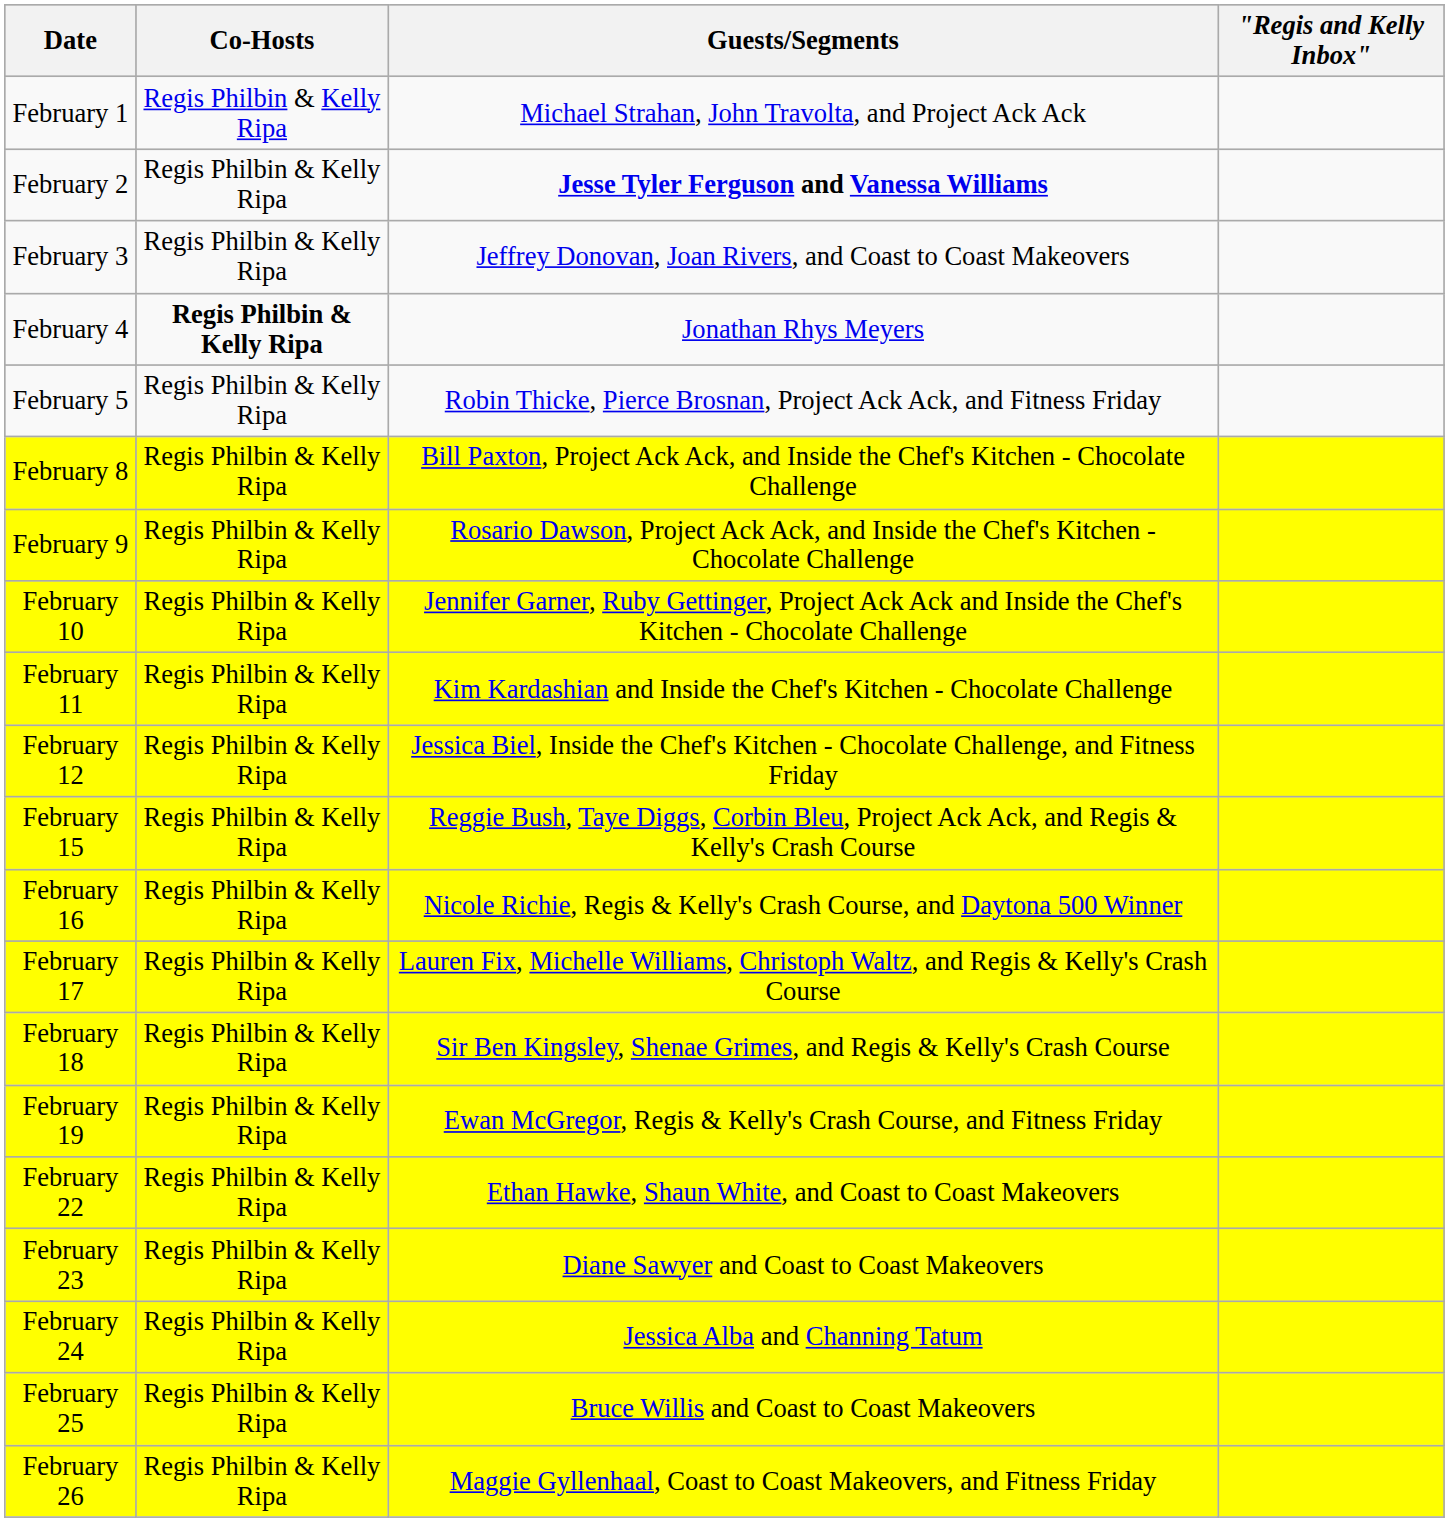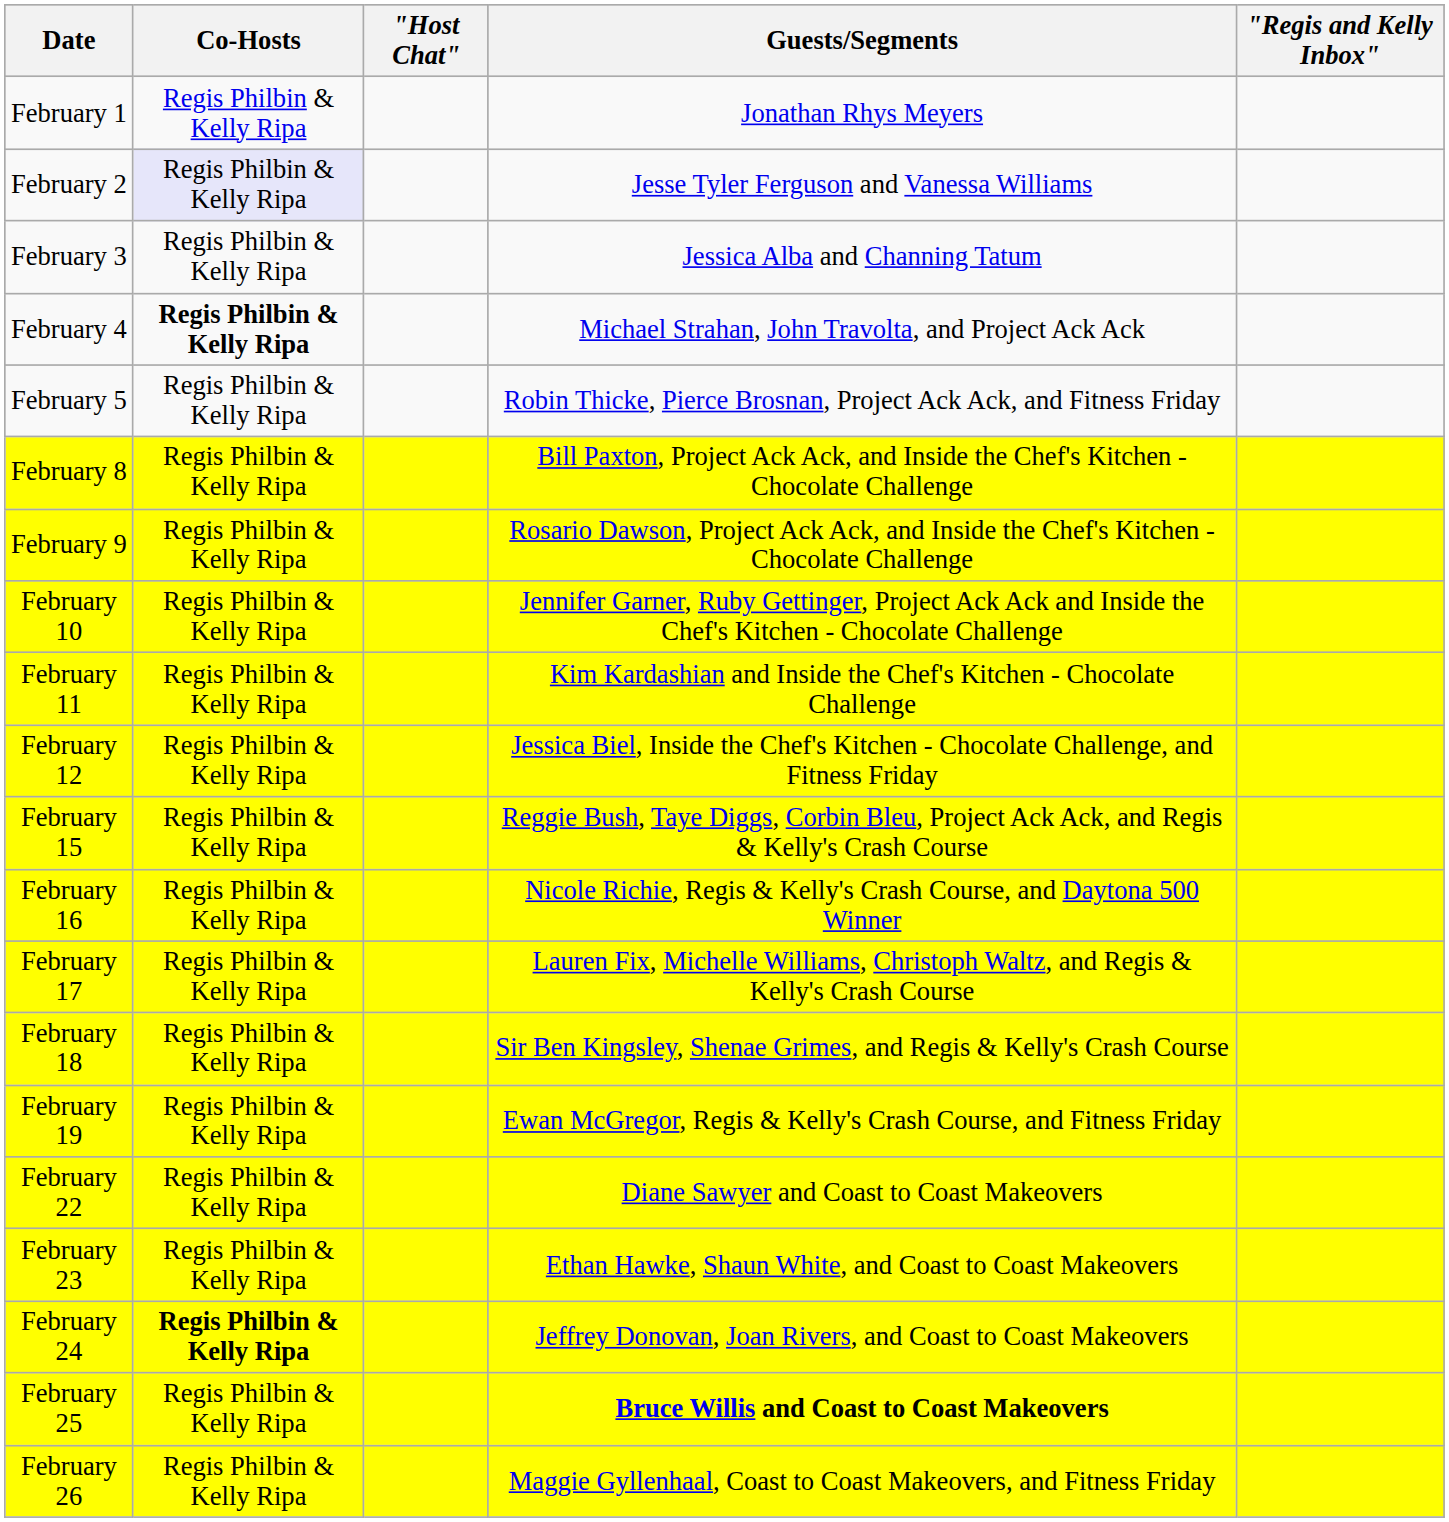+ column: "Host Chat"
February 1 | Guests/Segments: Michael Strahan, John Travolta, and Project Ack Ack -> Jonathan Rhys Meyers
February 2 | Co-Hosts: no background -> lavender background
February 2 | Guests/Segments: bold -> normal
February 3 | Guests/Segments: Jeffrey Donovan, Joan Rivers, and Coast to Coast Makeovers -> Jessica Alba and Channing Tatum
February 4 | Guests/Segments: Jonathan Rhys Meyers -> Michael Strahan, John Travolta, and Project Ack Ack
February 22 | Guests/Segments: Ethan Hawke, Shaun White, and Coast to Coast Makeovers -> Diane Sawyer and Coast to Coast Makeovers
February 23 | Guests/Segments: Diane Sawyer and Coast to Coast Makeovers -> Ethan Hawke, Shaun White, and Coast to Coast Makeovers
February 24 | Co-Hosts: normal -> bold
February 24 | Guests/Segments: Jessica Alba and Channing Tatum -> Jeffrey Donovan, Joan Rivers, and Coast to Coast Makeovers
February 25 | Guests/Segments: normal -> bold
